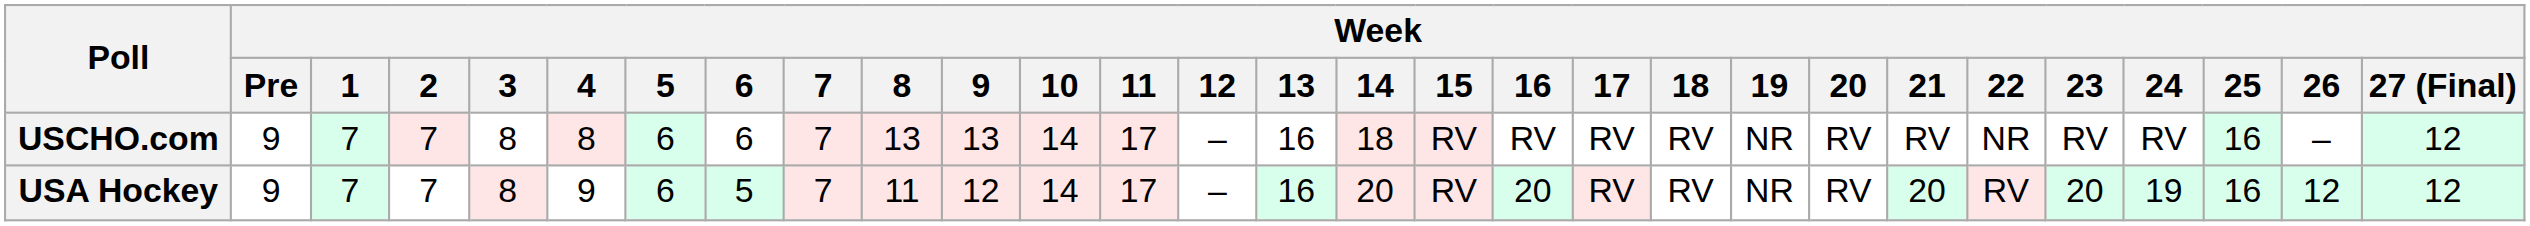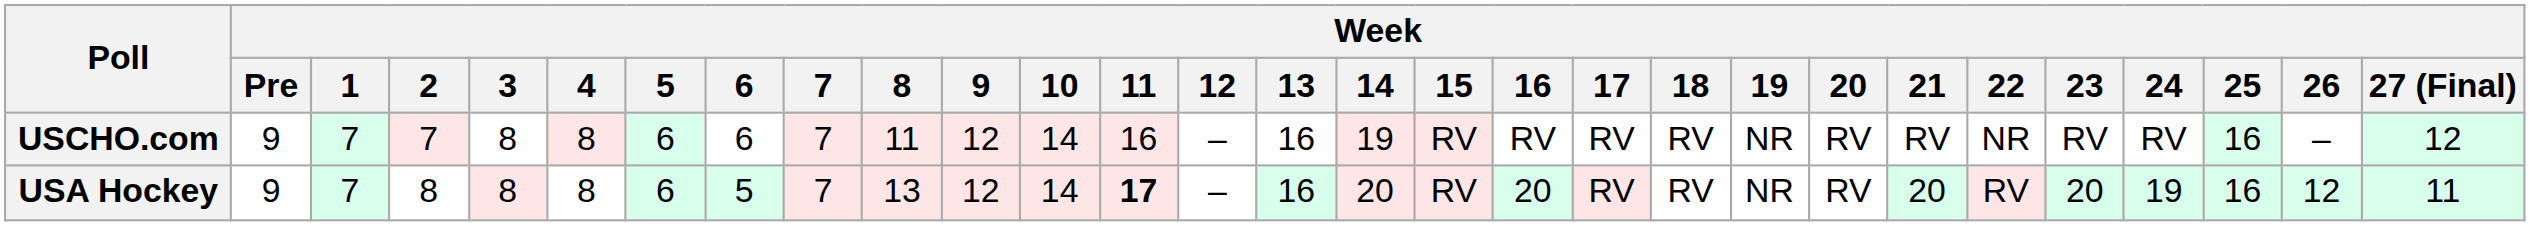USCHO.com | Week / 8: 13 -> 11
USCHO.com | Week / 9: 13 -> 12
USCHO.com | Week / 11: 17 -> 16
USCHO.com | Week / 14: 18 -> 19
USA Hockey | Week / 2: 7 -> 8
USA Hockey | Week / 4: 9 -> 8
USA Hockey | Week / 8: 11 -> 13
USA Hockey | Week / 11: normal -> bold
USA Hockey | Week / 27 (Final): 12 -> 11
